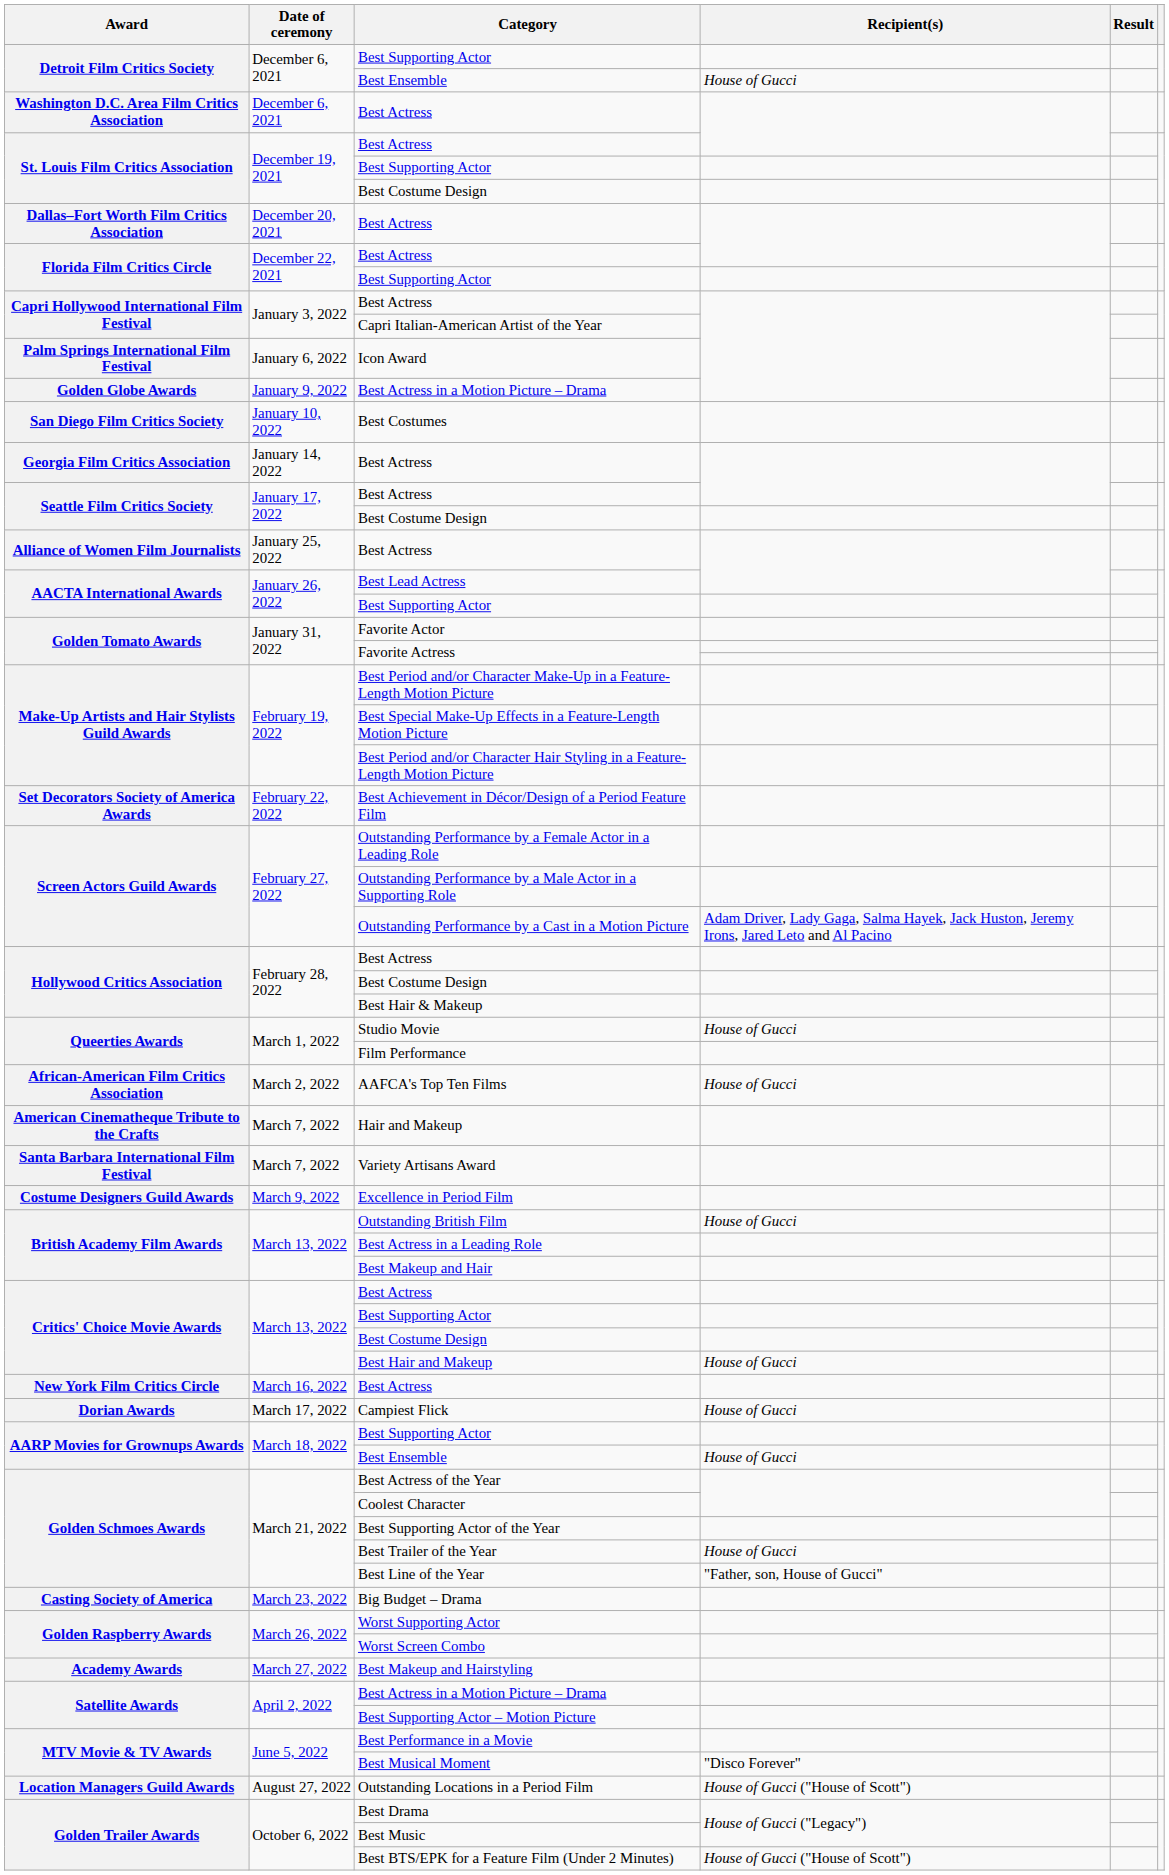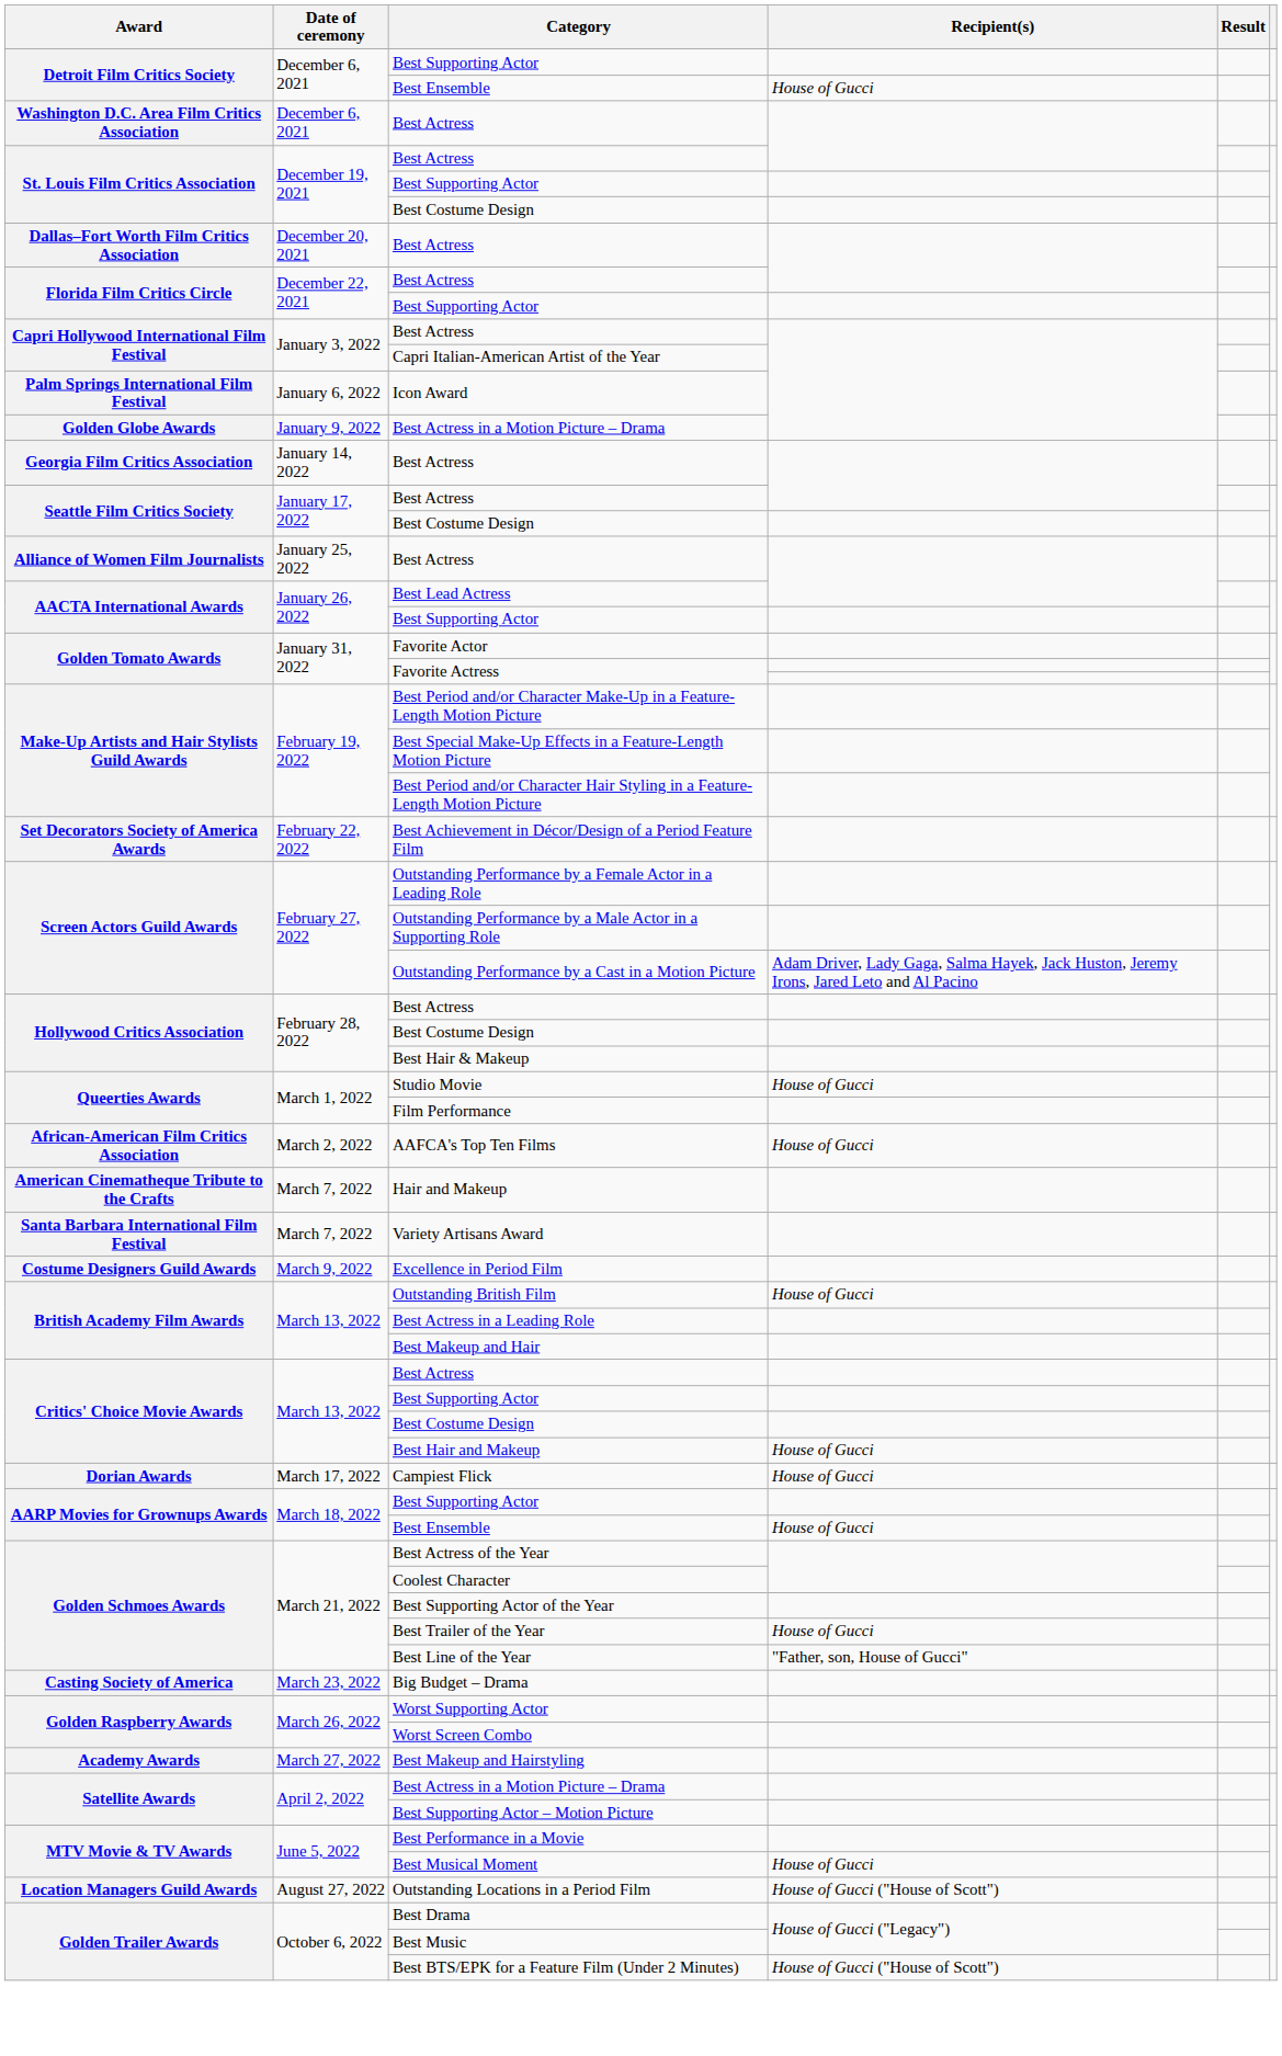- row: San Diego Film Critics Society | January 10, 2022 | Best Costumes
- row: New York Film Critics Circle | March 16, 2022 | Best Actress
Best Musical Moment | Recipient(s): "Disco Forever" -> House of Gucci
